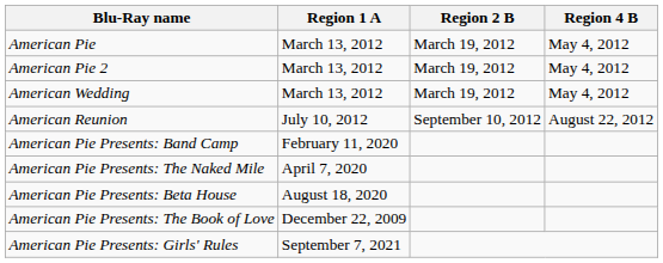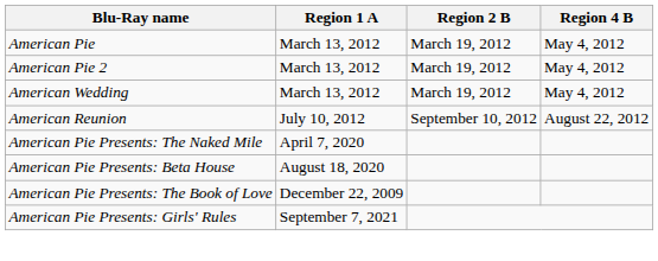- row: American Pie Presents: Band Camp | February 11, 2020
